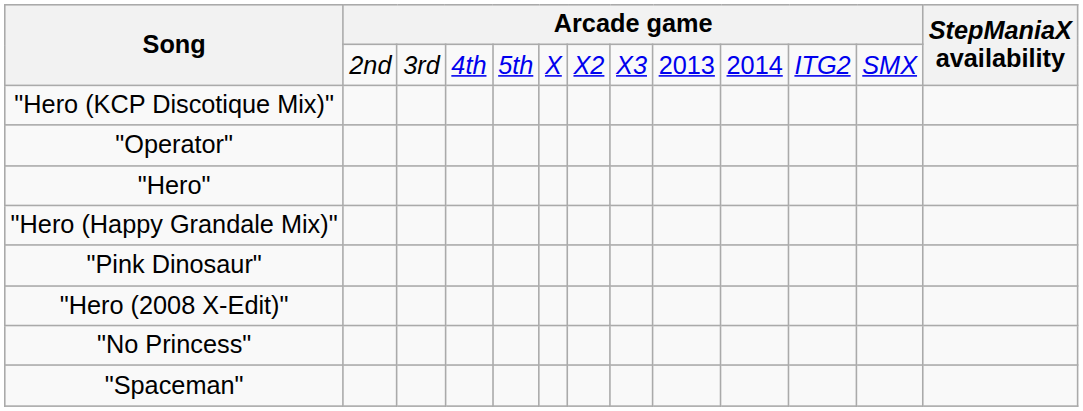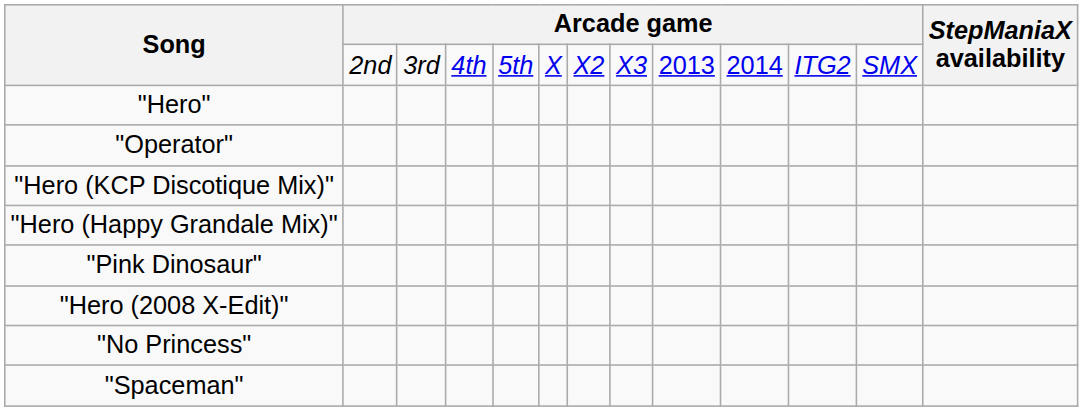rows swapped: "Hero" <-> "Hero (KCP Discotique Mix)"
